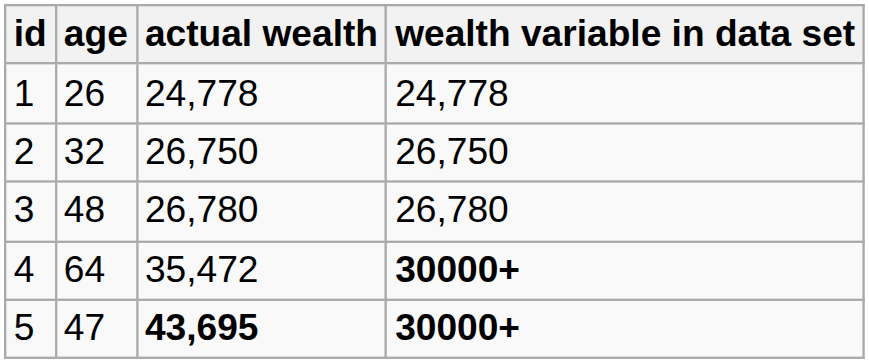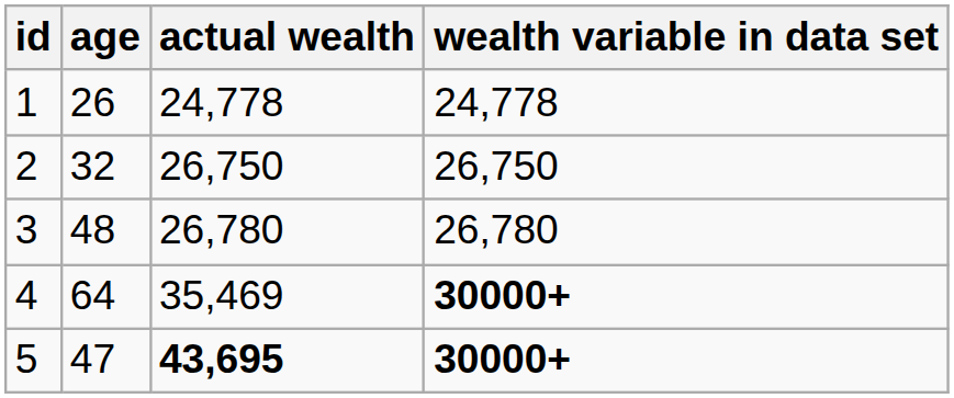4 | actual wealth: 35,472 -> 35,469
